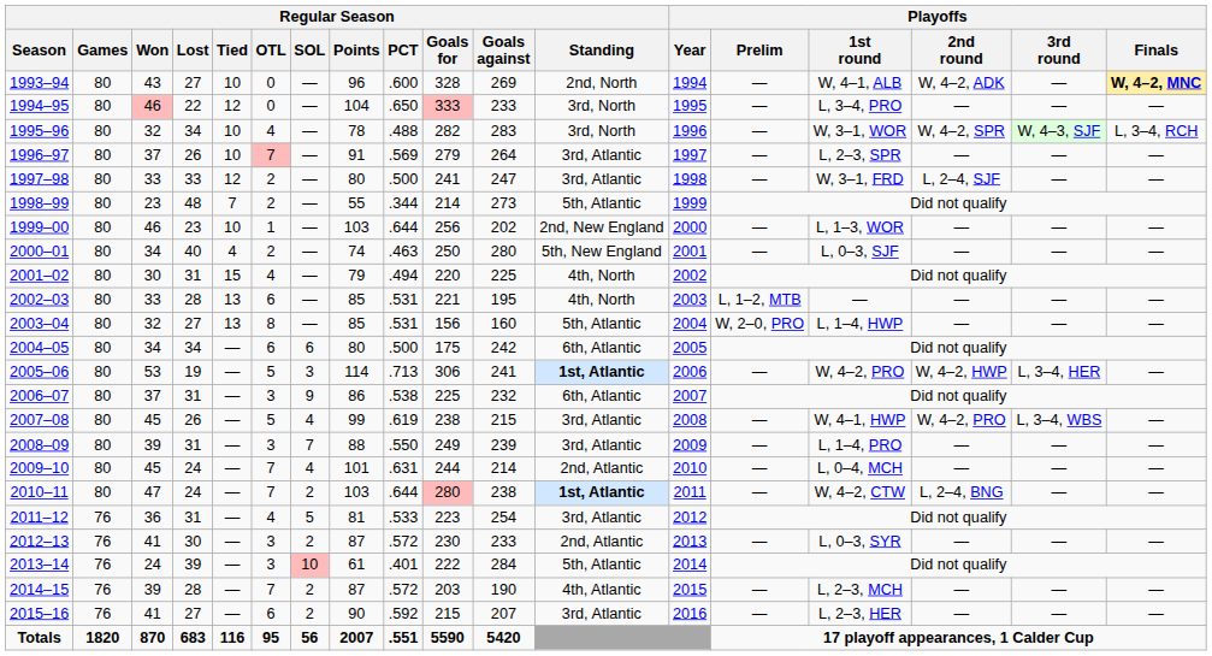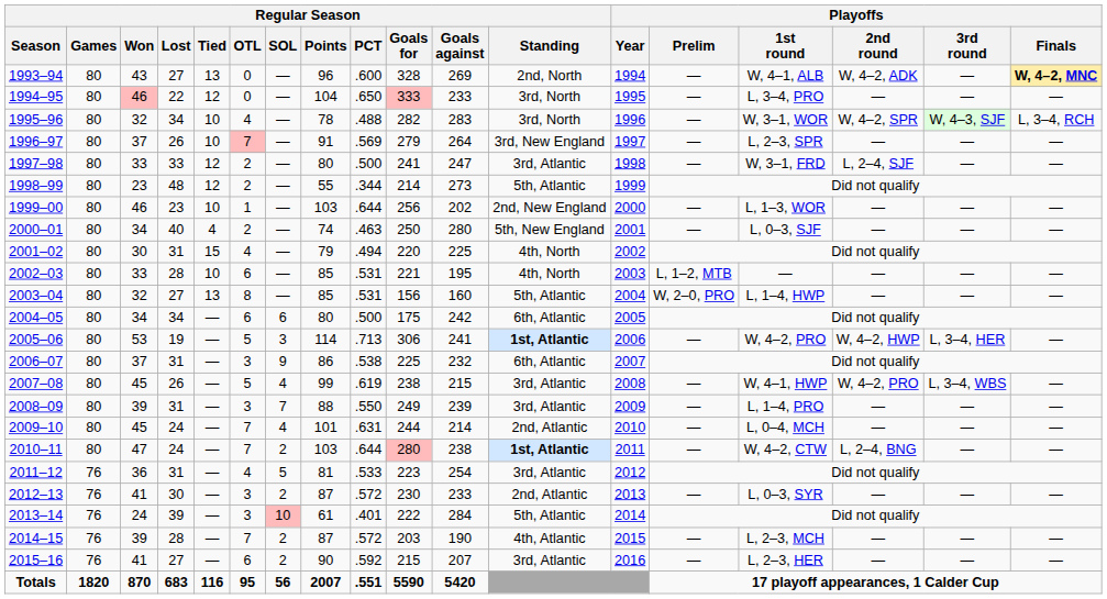1993–94 | Regular Season / Tied: 10 -> 13
1996–97 | Regular Season / Standing: 3rd, Atlantic -> 3rd, New England
1998–99 | Regular Season / Tied: 7 -> 12
2002–03 | Regular Season / Tied: 13 -> 10
